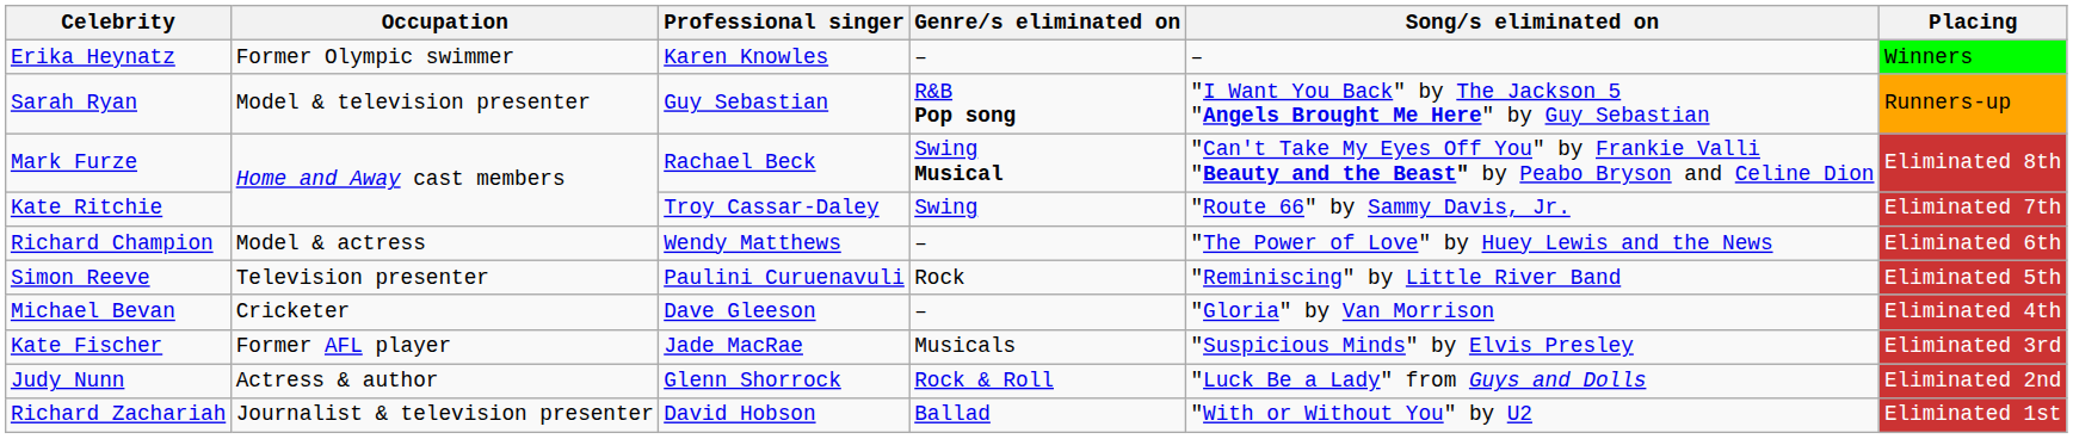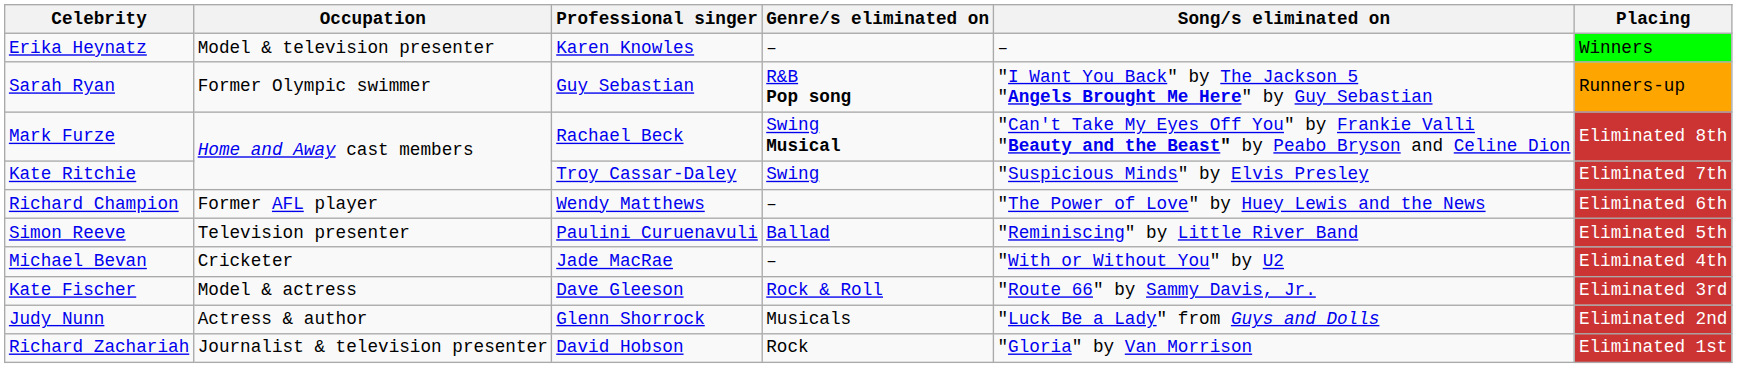Erika Heynatz | Occupation: Former Olympic swimmer -> Model & television presenter
Sarah Ryan | Occupation: Model & television presenter -> Former Olympic swimmer
Kate Ritchie | Song/s eliminated on: "Route 66" by Sammy Davis, Jr. -> "Suspicious Minds" by Elvis Presley
Richard Champion | Occupation: Model & actress -> Former AFL player
Simon Reeve | Genre/s eliminated on: Rock -> Ballad
Michael Bevan | Professional singer: Dave Gleeson -> Jade MacRae
Michael Bevan | Song/s eliminated on: "Gloria" by Van Morrison -> "With or Without You" by U2
Kate Fischer | Occupation: Former AFL player -> Model & actress
Kate Fischer | Professional singer: Jade MacRae -> Dave Gleeson
Kate Fischer | Genre/s eliminated on: Musicals -> Rock & Roll
Kate Fischer | Song/s eliminated on: "Suspicious Minds" by Elvis Presley -> "Route 66" by Sammy Davis, Jr.
Judy Nunn | Genre/s eliminated on: Rock & Roll -> Musicals
Richard Zachariah | Genre/s eliminated on: Ballad -> Rock
Richard Zachariah | Song/s eliminated on: "With or Without You" by U2 -> "Gloria" by Van Morrison
